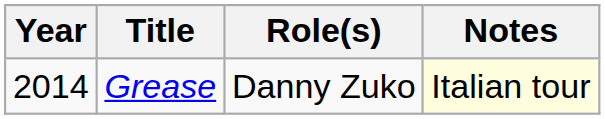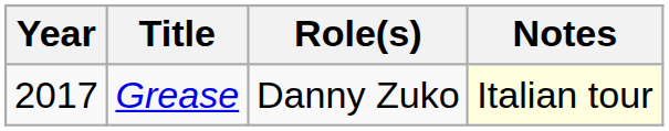Grease | Year: 2014 -> 2017
